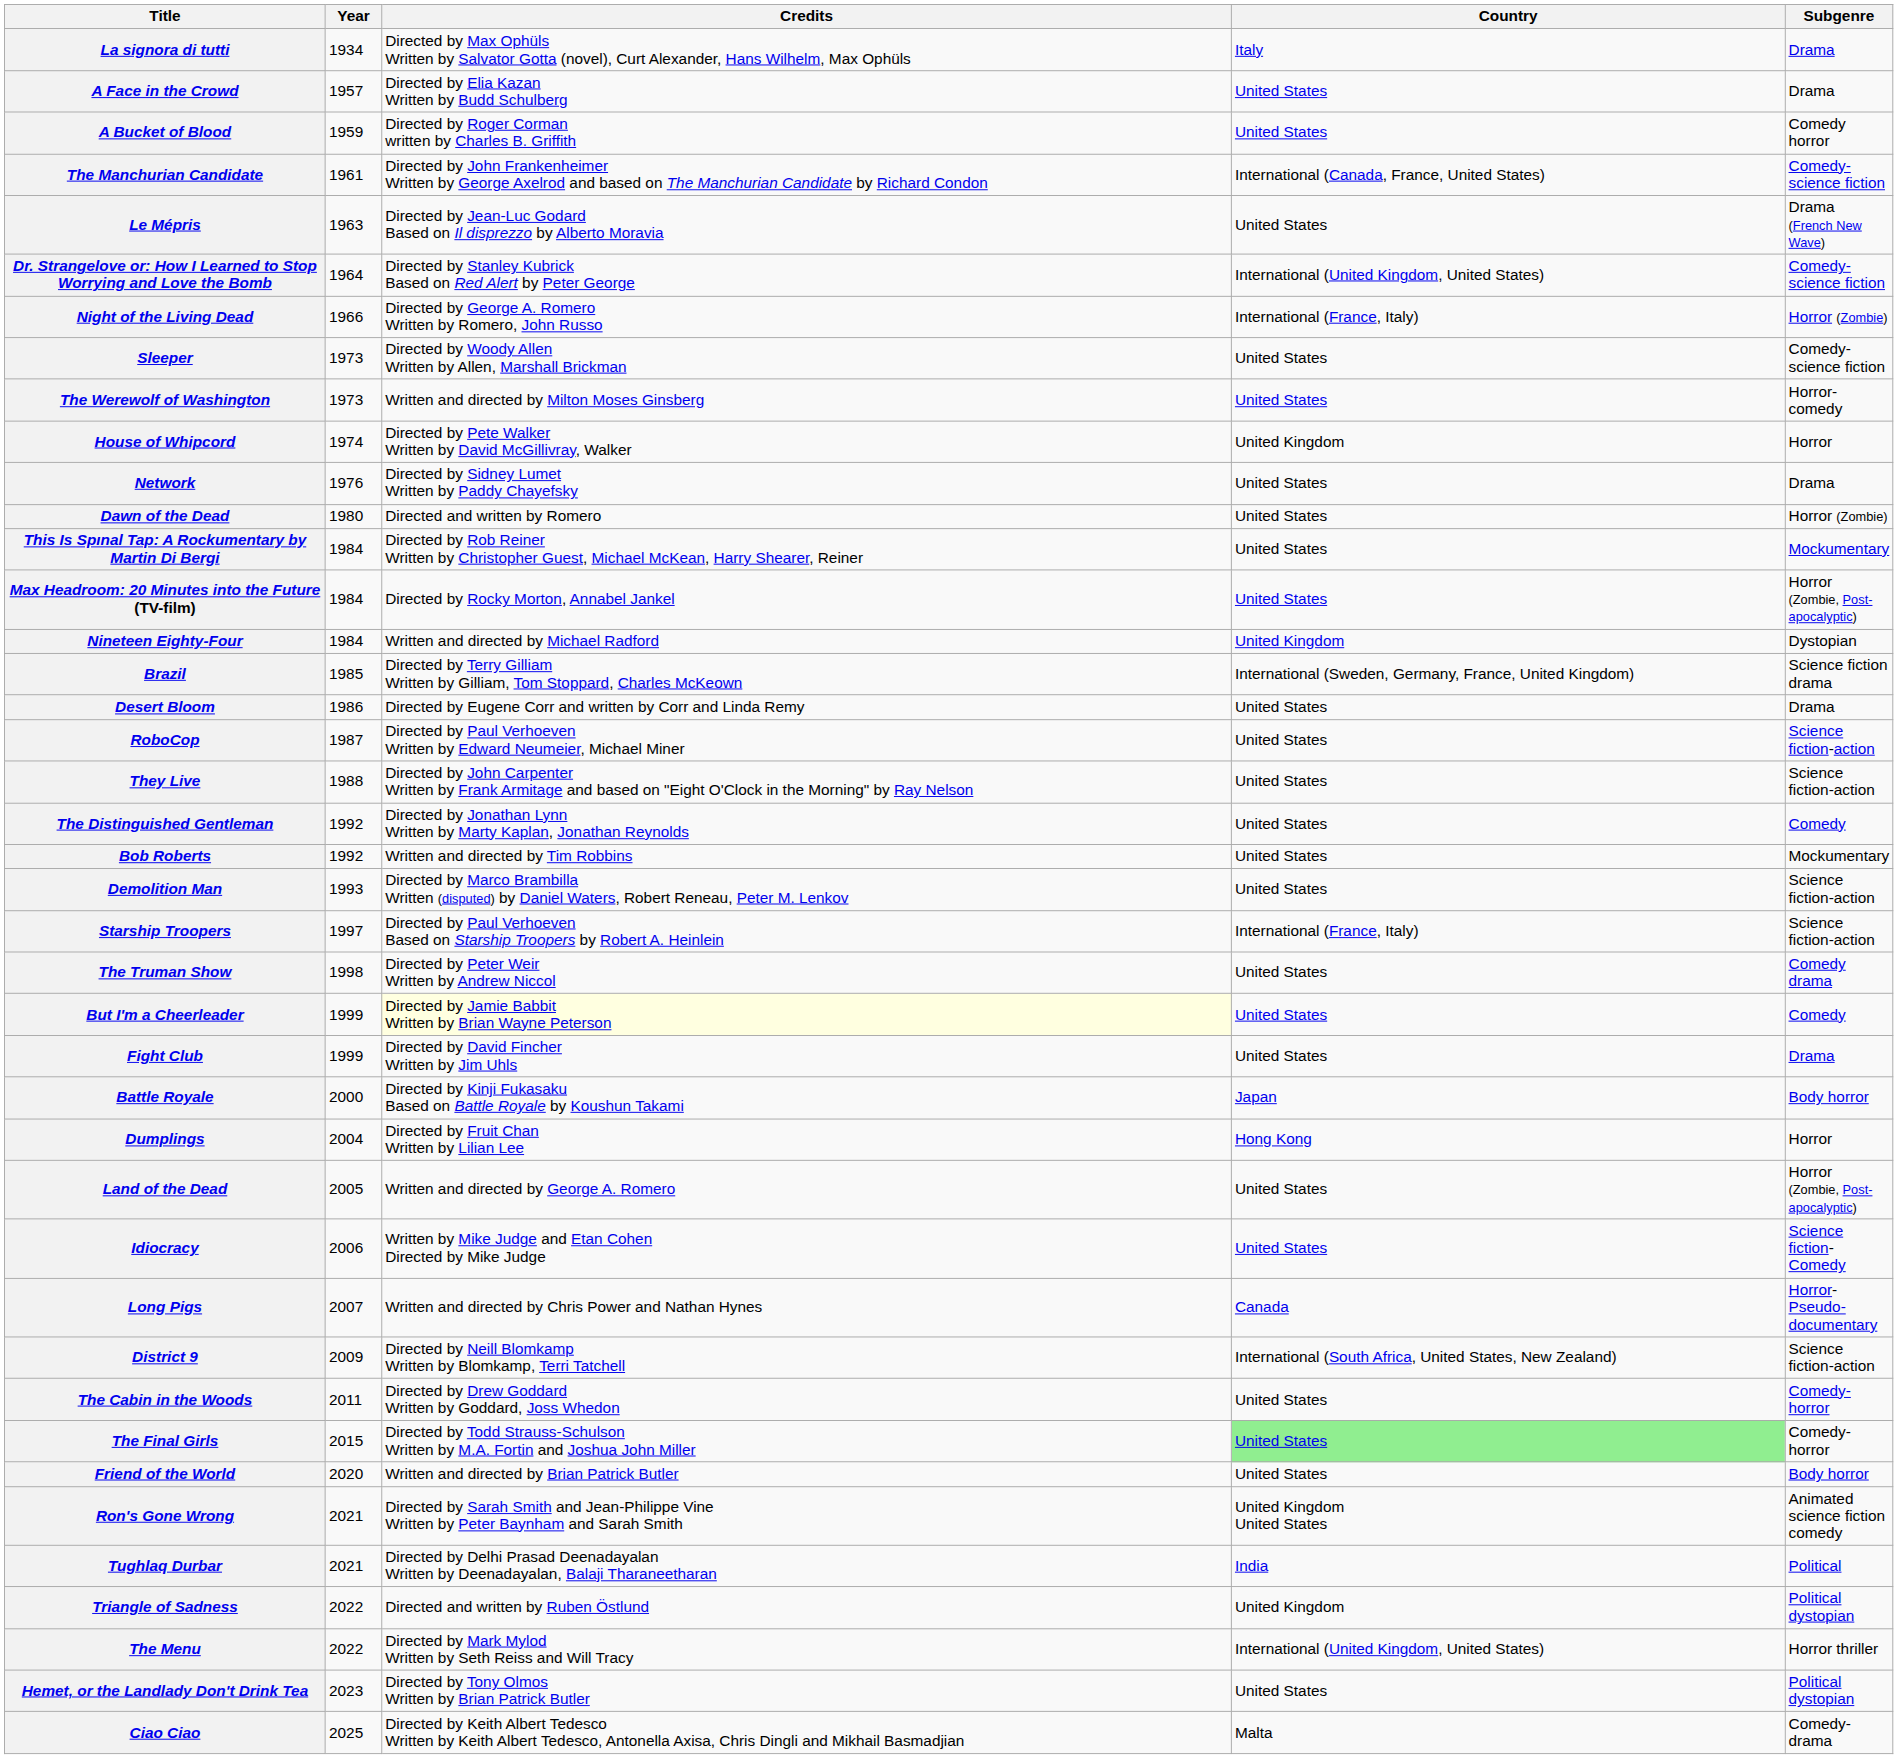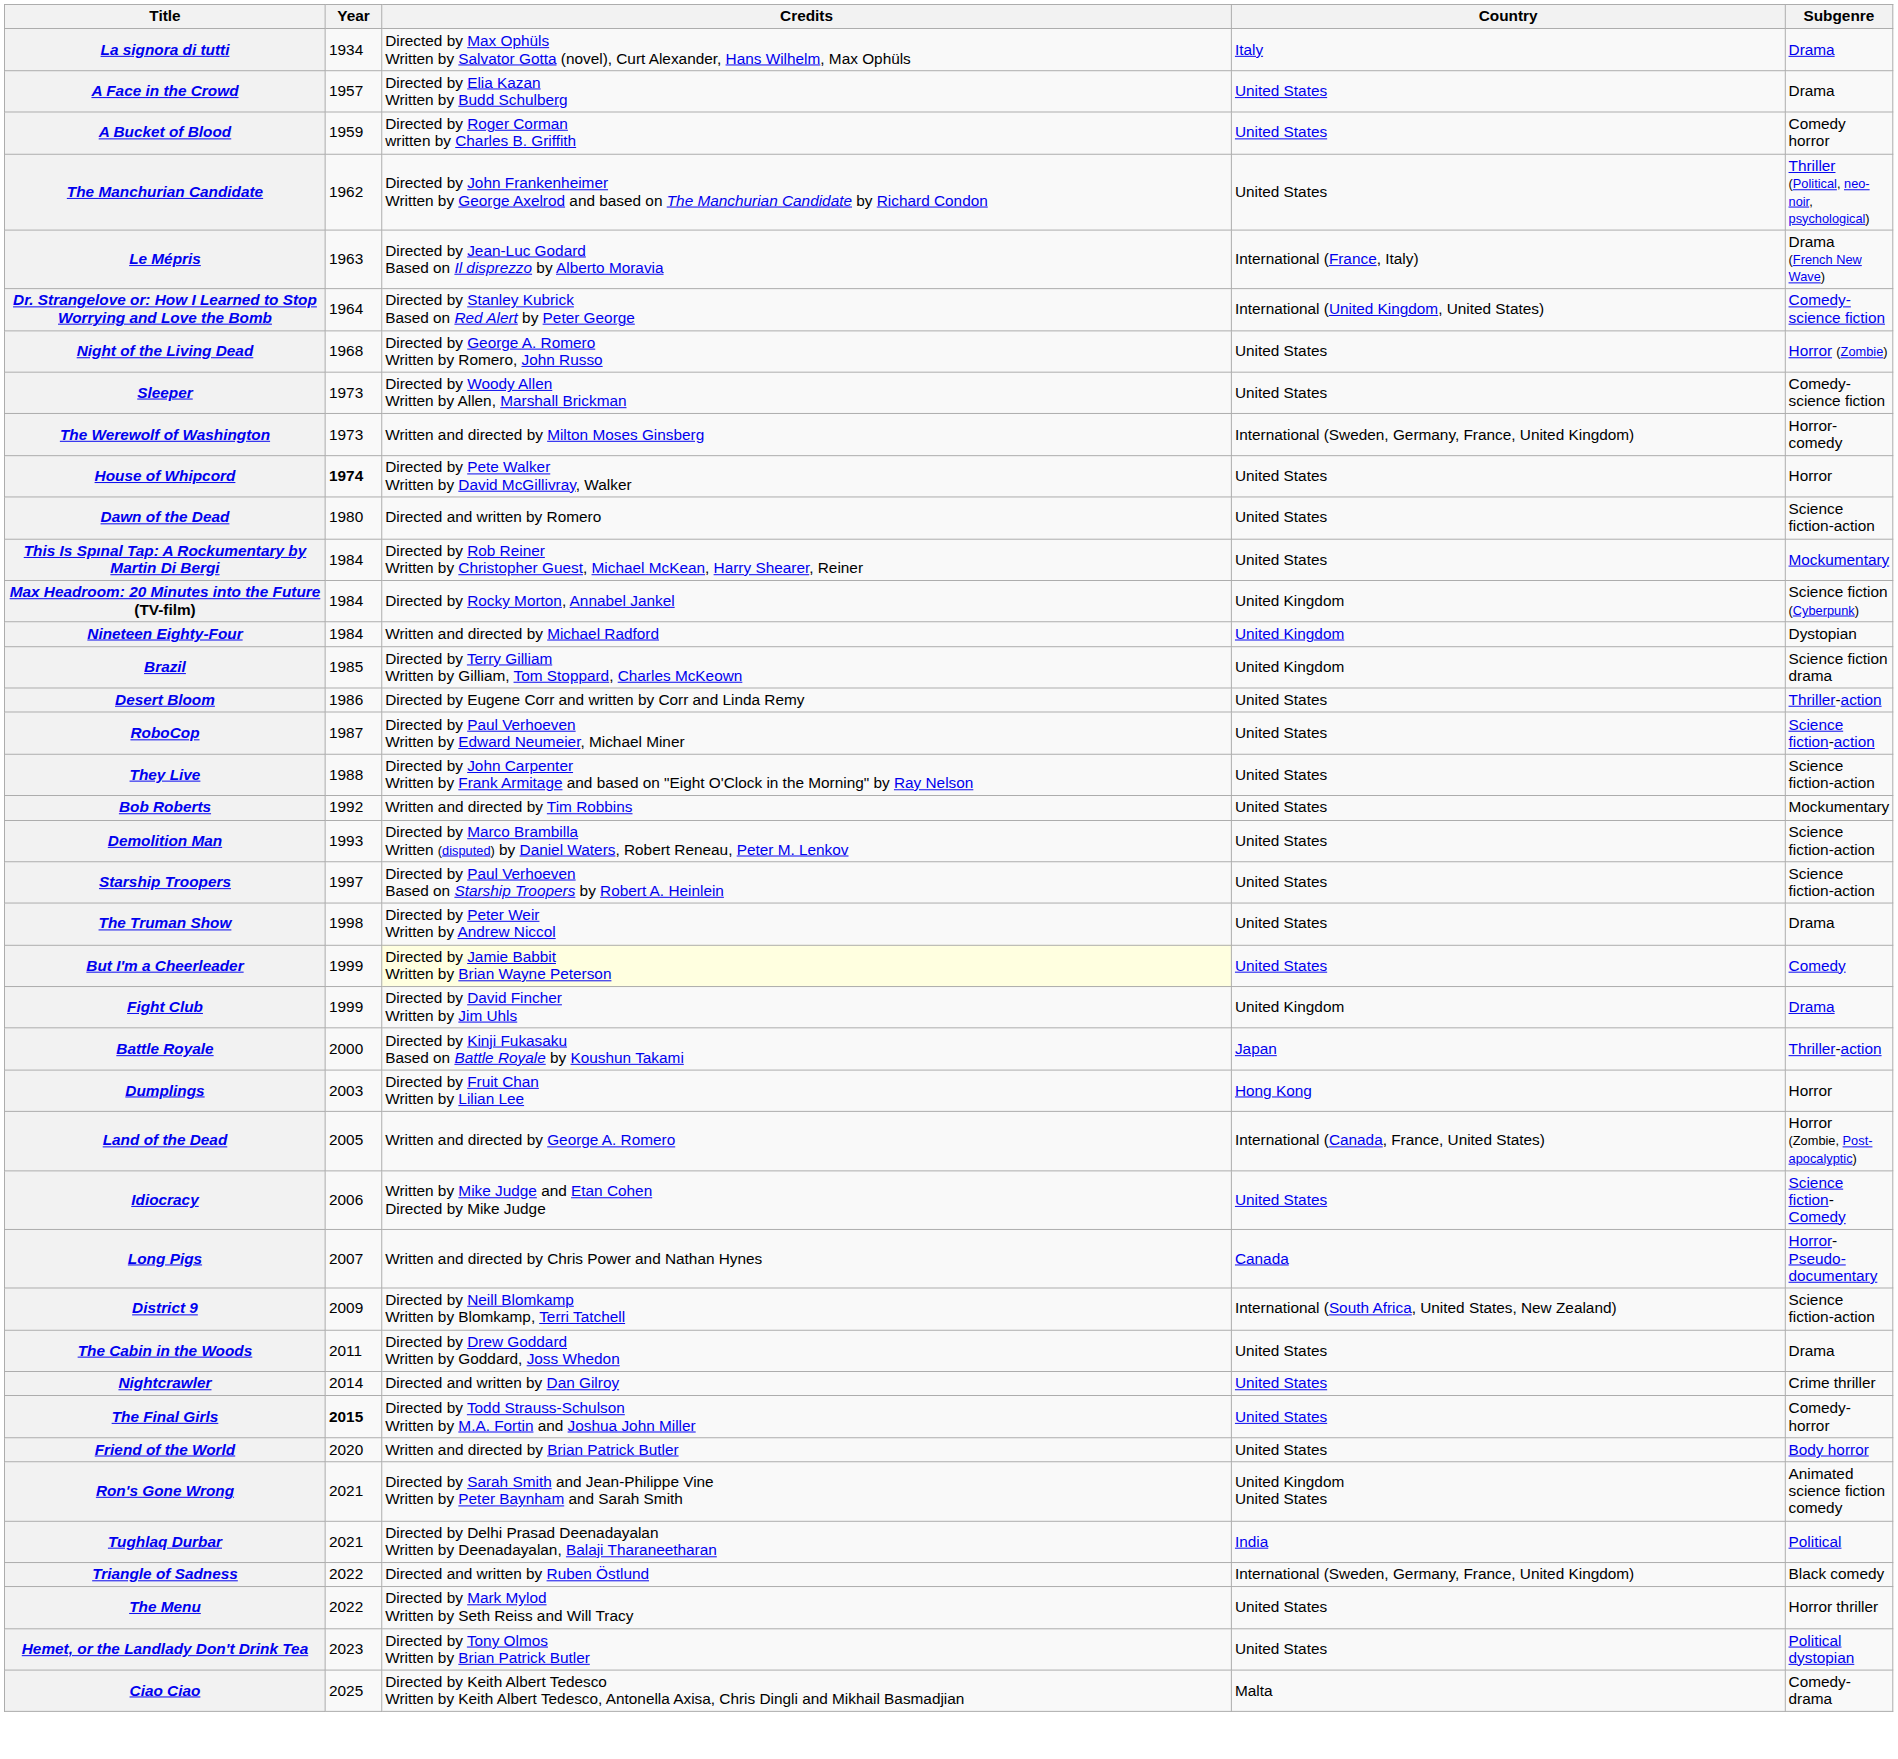The Manchurian Candidate | Year: 1961 -> 1962
The Manchurian Candidate | Country: International (Canada, France, United States) -> United States
The Manchurian Candidate | Subgenre: Comedy-science fiction -> Thriller (Political, neo-noir, psychological)
Le Mépris | Country: United States -> International (France, Italy)
Night of the Living Dead | Year: 1966 -> 1968
Night of the Living Dead | Country: International (France, Italy) -> United States
The Werewolf of Washington | Country: United States -> International (Sweden, Germany, France, United Kingdom)
House of Whipcord | Year: normal -> bold
House of Whipcord | Country: United Kingdom -> United States
- row: Network | 1976 | Directed by Sidney Lumet Written by Paddy Chayefsky | United States | Drama
Dawn of the Dead | Subgenre: Horror (Zombie) -> Science fiction-action
Max Headroom: 20 Minutes into the Future (TV-film) | Country: United States -> United Kingdom
Max Headroom: 20 Minutes into the Future (TV-film) | Subgenre: Horror (Zombie, Post-apocalyptic) -> Science fiction (Cyberpunk)
Brazil | Country: International (Sweden, Germany, France, United Kingdom) -> United Kingdom
Desert Bloom | Subgenre: Drama -> Thriller-action
- row: The Distinguished Gentleman | 1992 | Directed by Jonathan Lynn Written by Marty Kaplan, Jonathan Reynolds | United States | Comedy
Starship Troopers | Country: International (France, Italy) -> United States
The Truman Show | Subgenre: Comedy drama -> Drama
Fight Club | Country: United States -> United Kingdom
Battle Royale | Subgenre: Body horror -> Thriller-action
Dumplings | Year: 2004 -> 2003
Land of the Dead | Country: United States -> International (Canada, France, United States)
The Cabin in the Woods | Subgenre: Comedy-horror -> Drama
+ row: Nightcrawler | 2014 | Directed and written by Dan Gilroy | United States | Crime thriller
The Final Girls | Year: normal -> bold
The Final Girls | Country: lightgreen background -> no background
Triangle of Sadness | Country: United Kingdom -> International (Sweden, Germany, France, United Kingdom)
Triangle of Sadness | Subgenre: Political dystopian -> Black comedy
The Menu | Country: International (United Kingdom, United States) -> United States
